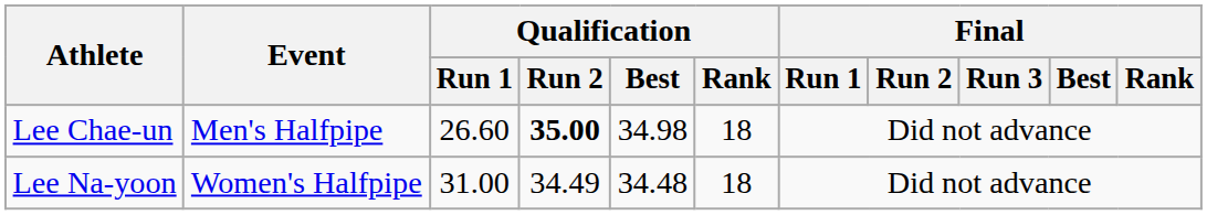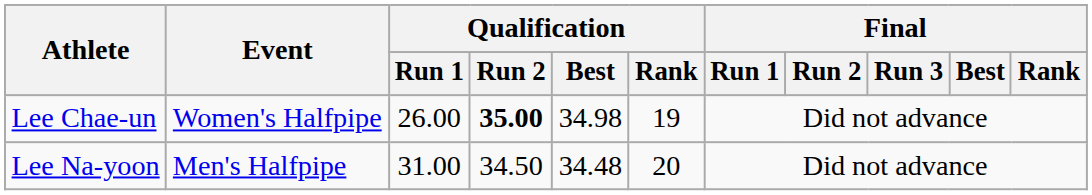Lee Chae-un | Event: Men's Halfpipe -> Women's Halfpipe
Lee Chae-un | Qualification / Run 1: 26.60 -> 26.00
Lee Chae-un | Qualification / Rank: 18 -> 19
Lee Na-yoon | Event: Women's Halfpipe -> Men's Halfpipe
Lee Na-yoon | Qualification / Run 2: 34.49 -> 34.50
Lee Na-yoon | Qualification / Rank: 18 -> 20
